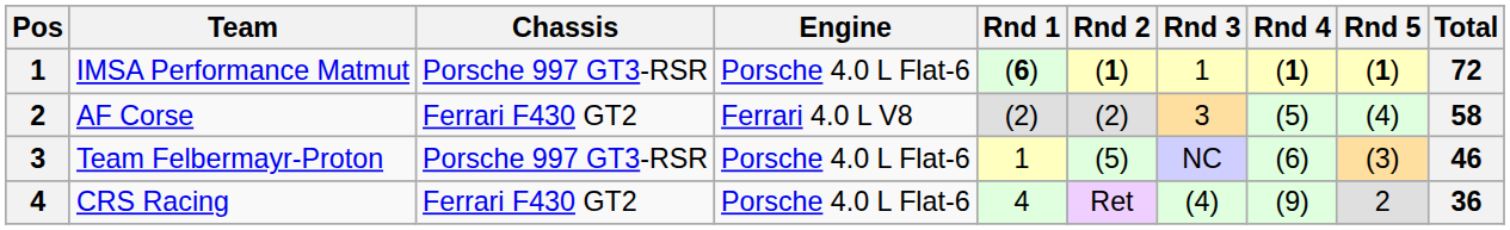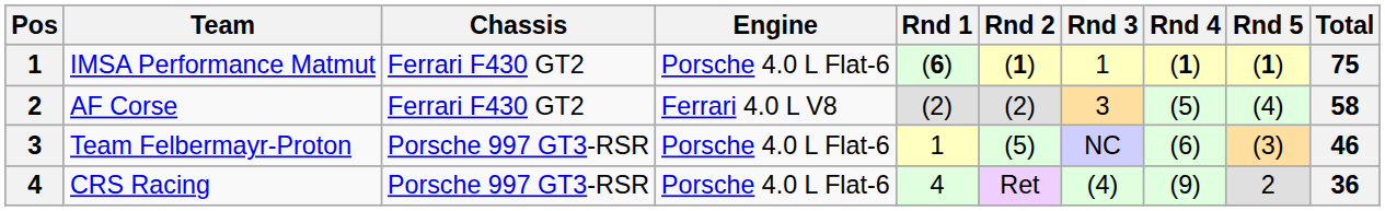IMSA Performance Matmut | Chassis: Porsche 997 GT3-RSR -> Ferrari F430 GT2
IMSA Performance Matmut | Total: 72 -> 75
CRS Racing | Chassis: Ferrari F430 GT2 -> Porsche 997 GT3-RSR
